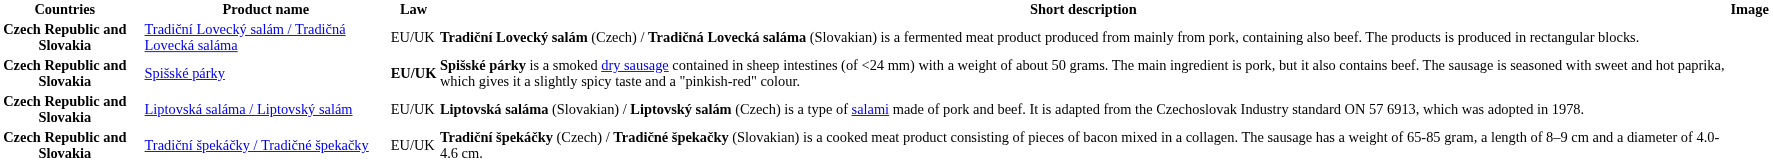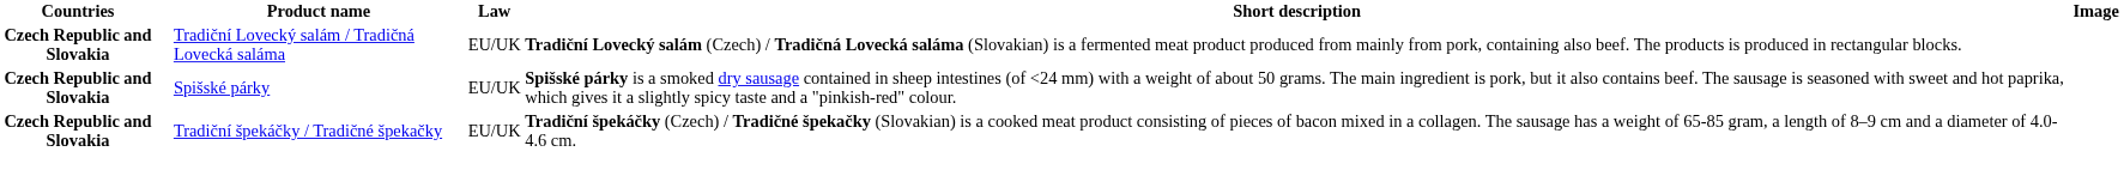Spišské párky | Law: bold -> normal
- row: Czech Republic and Slovakia | Liptovská saláma / Liptovský salám | EU/UK | Liptovská saláma (Slovakian) / Liptovský salám (Czech) is a type of salami made of pork and beef. It is adapted from the Czechoslovak Industry standard ON 57 6913, which was adopted in 1978.
